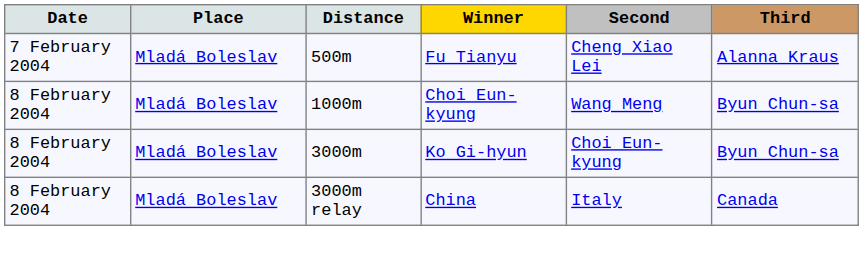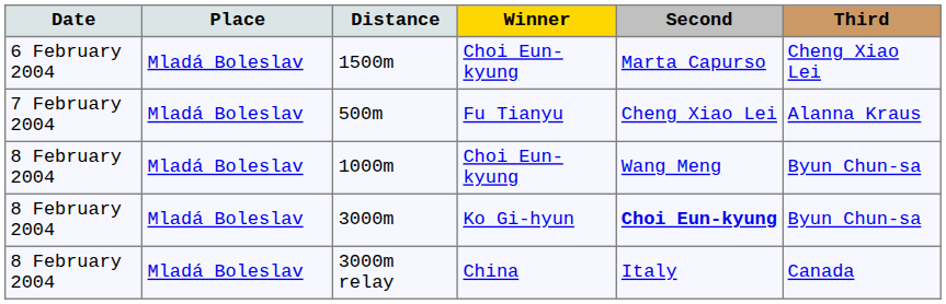+ row: 6 February 2004 | Mladá Boleslav | 1500m | Choi Eun-kyung | Marta Capurso | Cheng Xiao Lei
3000m | Second: normal -> bold
